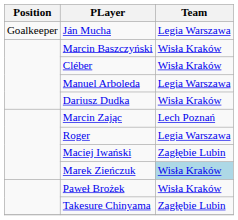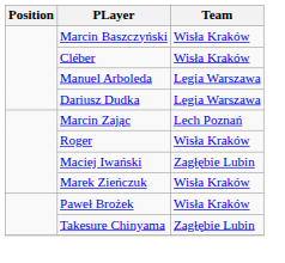- row: Goalkeeper | Ján Mucha | Legia Warszawa
Dariusz Dudka | Team: Wisła Kraków -> Legia Warszawa
Roger | Team: Legia Warszawa -> Wisła Kraków
Marek Zieńczuk | Team: lightblue background -> no background
